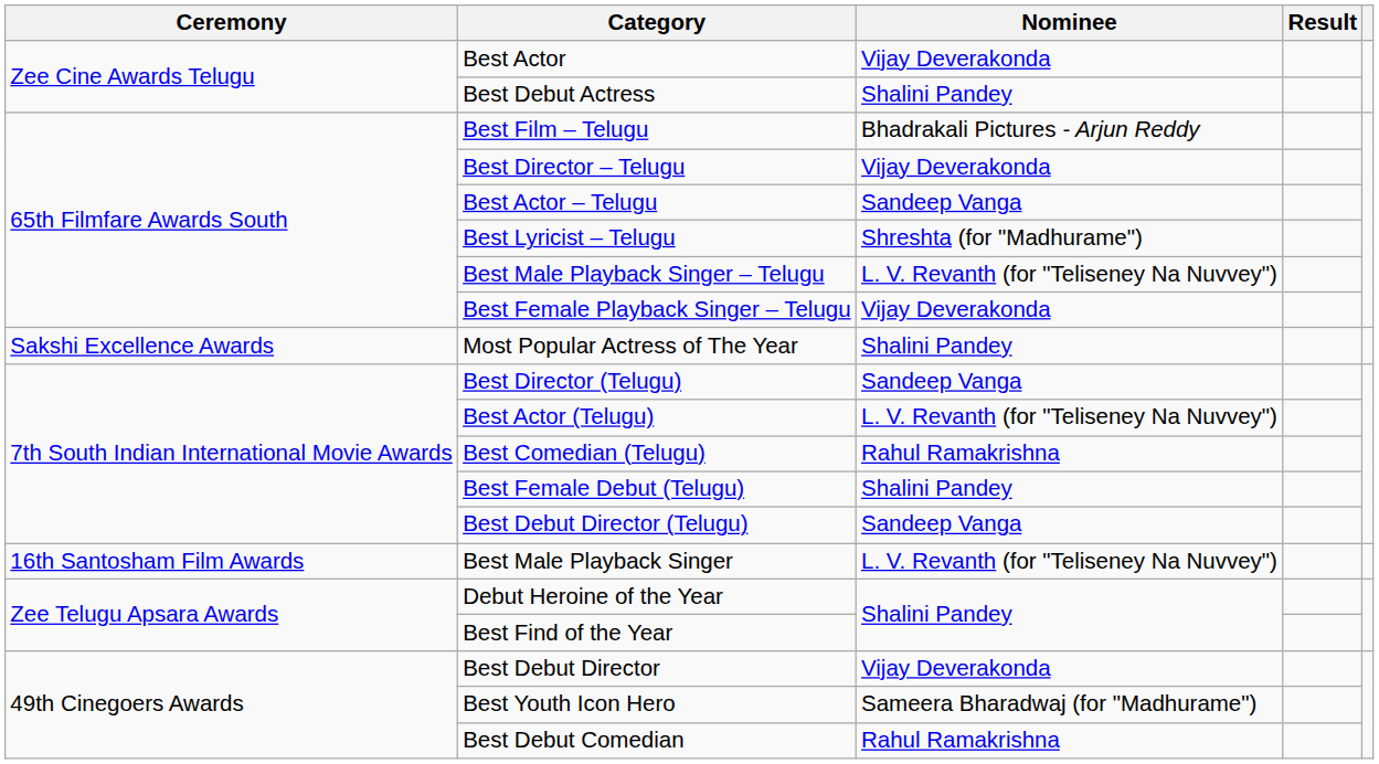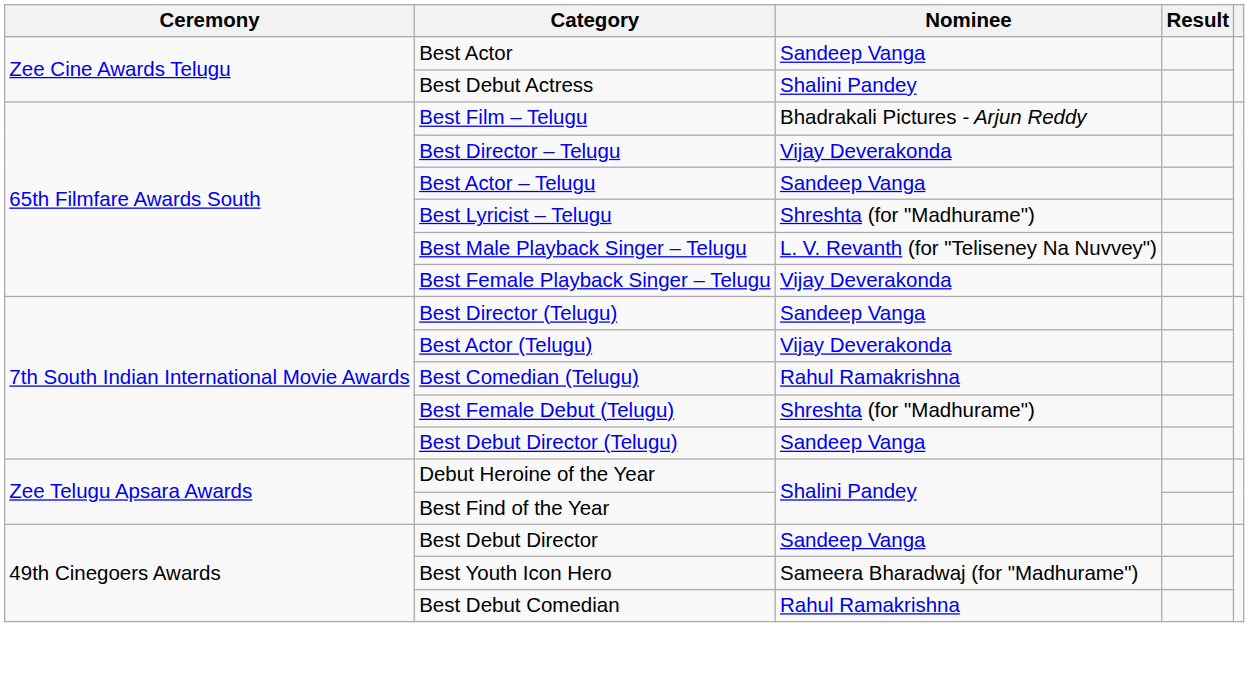Best Actor | Nominee: Vijay Deverakonda -> Sandeep Vanga
- row: Sakshi Excellence Awards | Most Popular Actress of The Year | Shalini Pandey
Best Actor (Telugu) | Nominee: L. V. Revanth (for "Teliseney Na Nuvvey") -> Vijay Deverakonda
Best Female Debut (Telugu) | Nominee: Shalini Pandey -> Shreshta (for "Madhurame")
- row: 16th Santosham Film Awards | Best Male Playback Singer | L. V. Revanth (for "Teliseney Na Nuvvey")
Best Debut Director | Nominee: Vijay Deverakonda -> Sandeep Vanga
